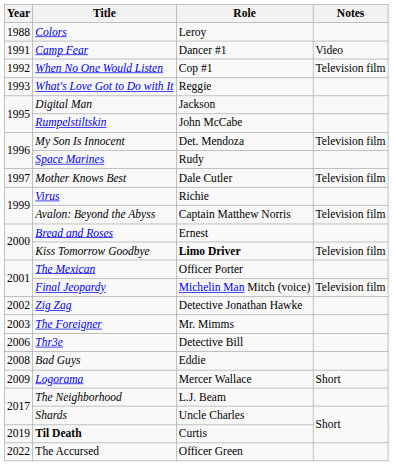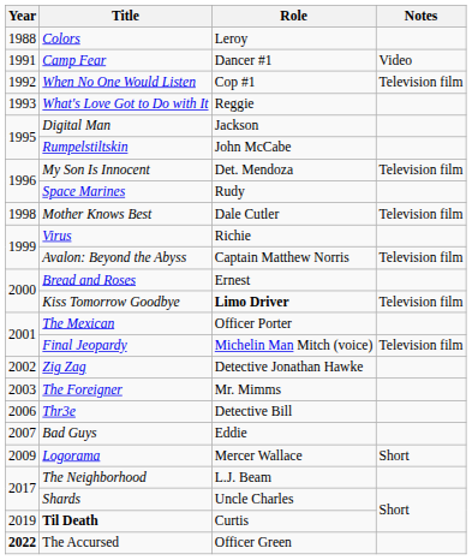Mother Knows Best | Year: 1997 -> 1998
Bad Guys | Year: 2008 -> 2007
The Accursed | Year: normal -> bold
